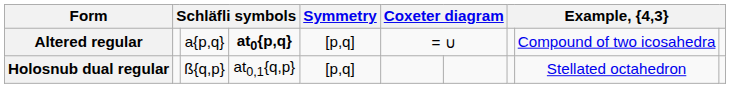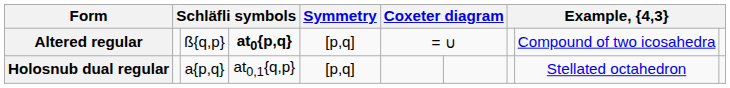Altered regular | column 3: a{p,q} -> ß{q,p}
Holosnub dual regular | column 3: ß{q,p} -> a{p,q}
